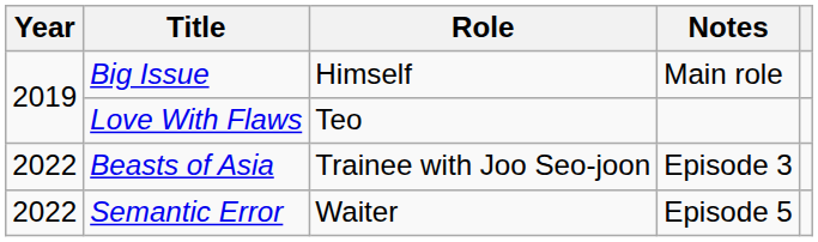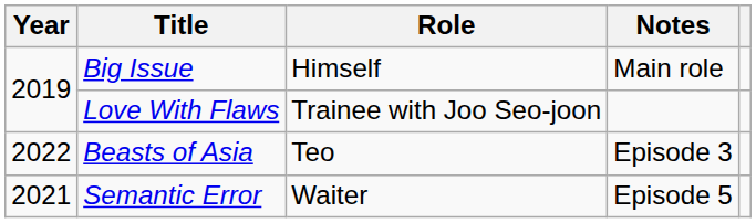Love With Flaws | Role: Teo -> Trainee with Joo Seo-joon
Beasts of Asia | Role: Trainee with Joo Seo-joon -> Teo
Semantic Error | Year: 2022 -> 2021
